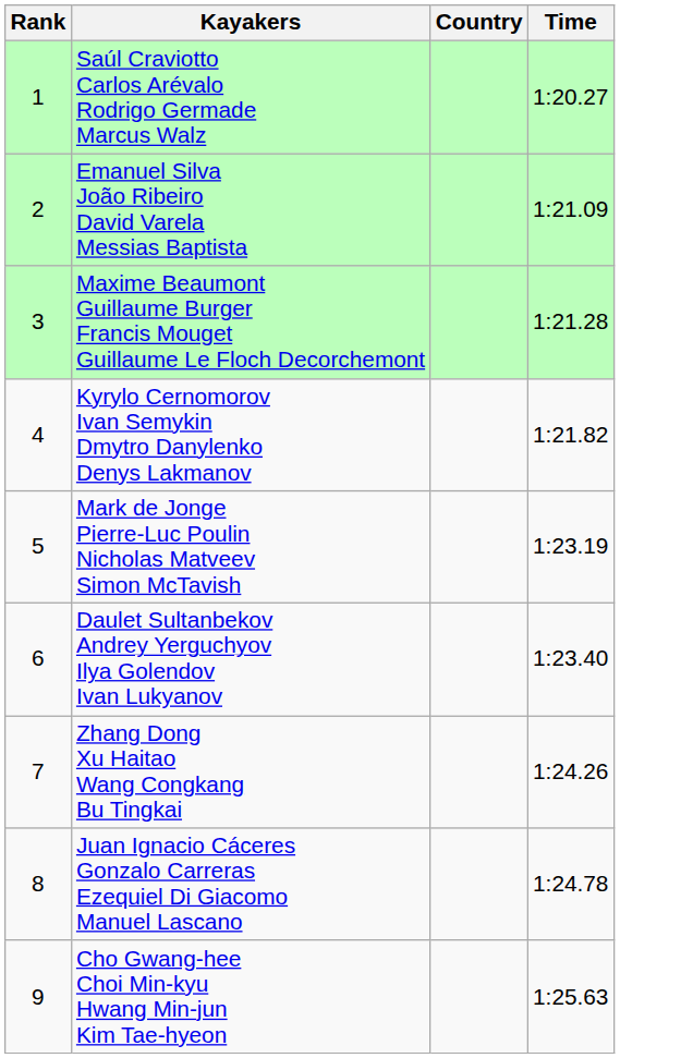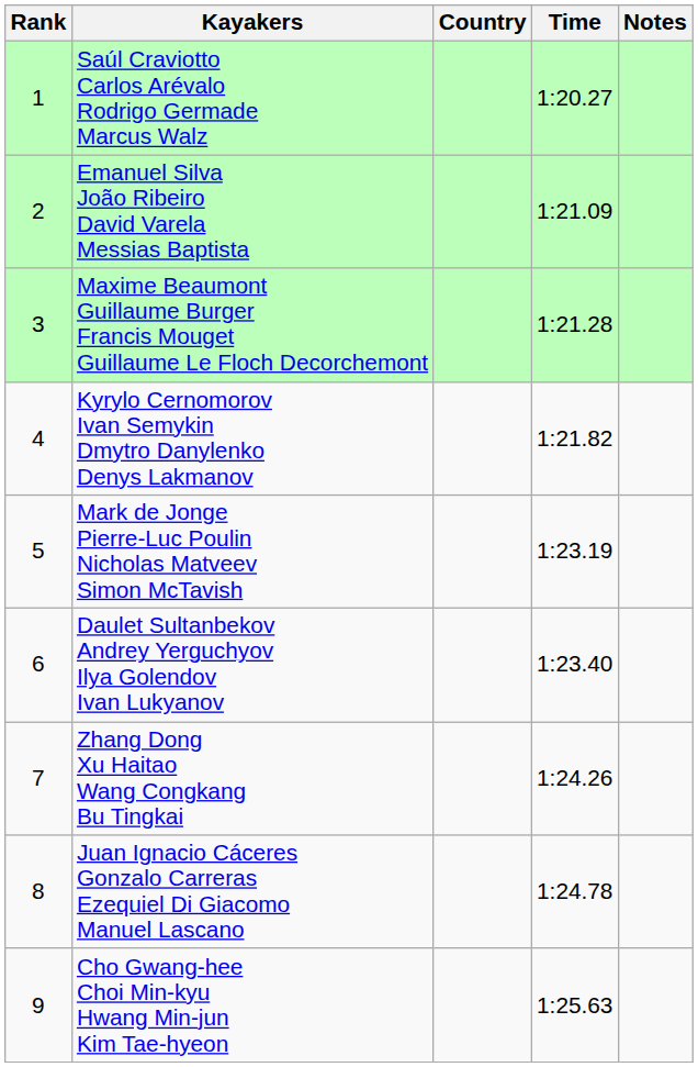+ column: Notes
